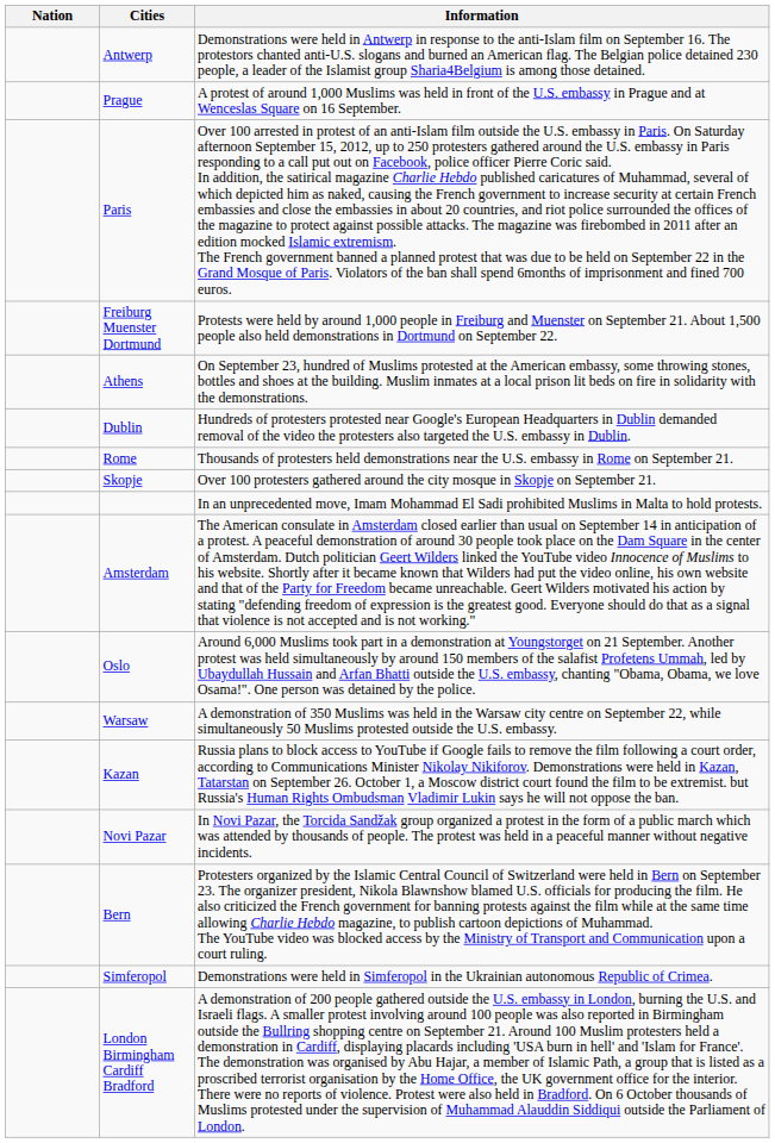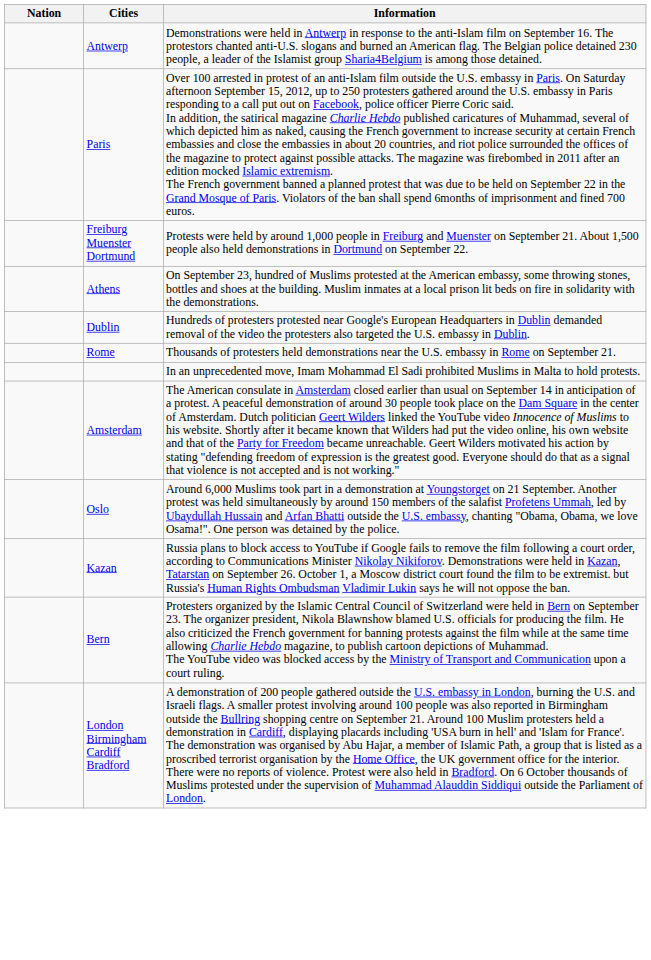- row: Prague | A protest of around 1,000 Muslims was held in front of the U.S. embassy in Prague and at Wenceslas Square on 16 September.
- row: Skopje | Over 100 protesters gathered around the city mosque in Skopje on September 21.
- row: Warsaw | A demonstration of 350 Muslims was held in the Warsaw city centre on September 22, while simultaneously 50 Muslims protested outside the U.S. embassy.
- row: Novi Pazar | In Novi Pazar, the Torcida Sandžak group organized a protest in the form of a public march which was attended by thousands of people. The protest was held in a peaceful manner without negative incidents.
- row: Simferopol | Demonstrations were held in Simferopol in the Ukrainian autonomous Republic of Crimea.
